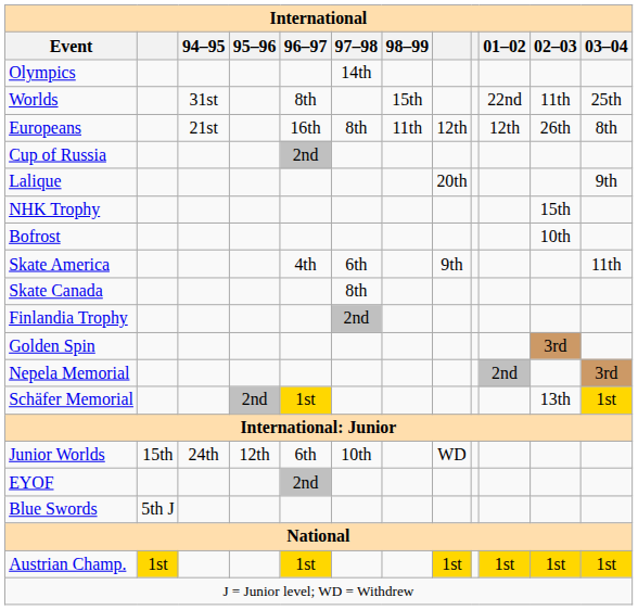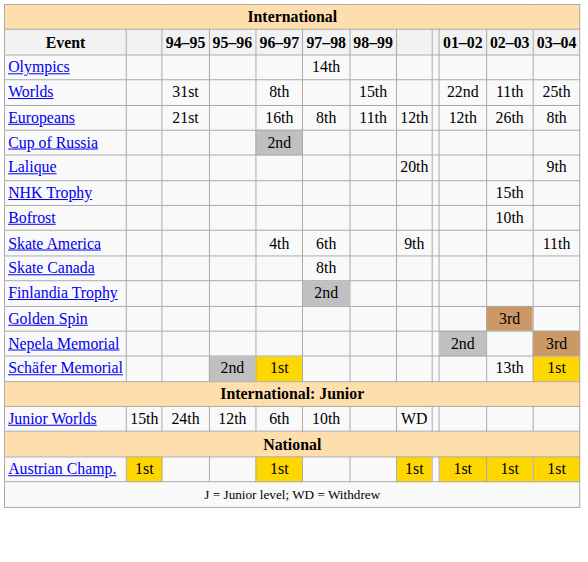- row: EYOF | 2nd
- row: Blue Swords | 5th J
